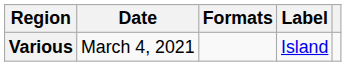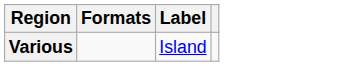- column: Date | March 4, 2021
